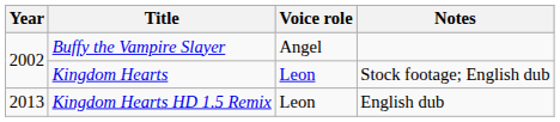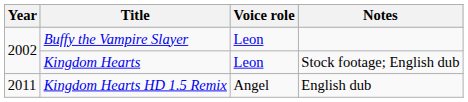Buffy the Vampire Slayer | Voice role: Angel -> Leon
Kingdom Hearts HD 1.5 Remix | Year: 2013 -> 2011
Kingdom Hearts HD 1.5 Remix | Voice role: Leon -> Angel
